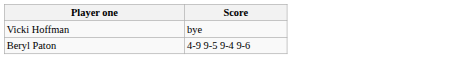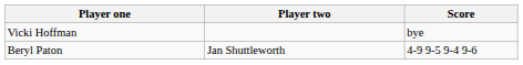+ column: Player two | Jan Shuttleworth
